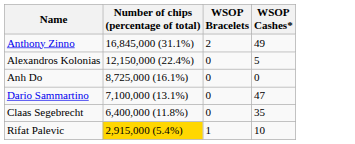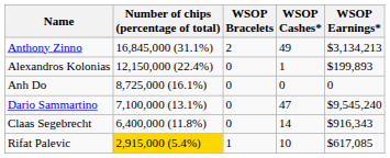+ column: WSOP Earnings* | $3,134,213 | $199,893 | 0 | $9,545,240 | $916,343 | $617,085
Alexandros Kolonias | WSOP Cashes*: 5 -> 1
Claas Segebrecht | WSOP Cashes*: 35 -> 14
